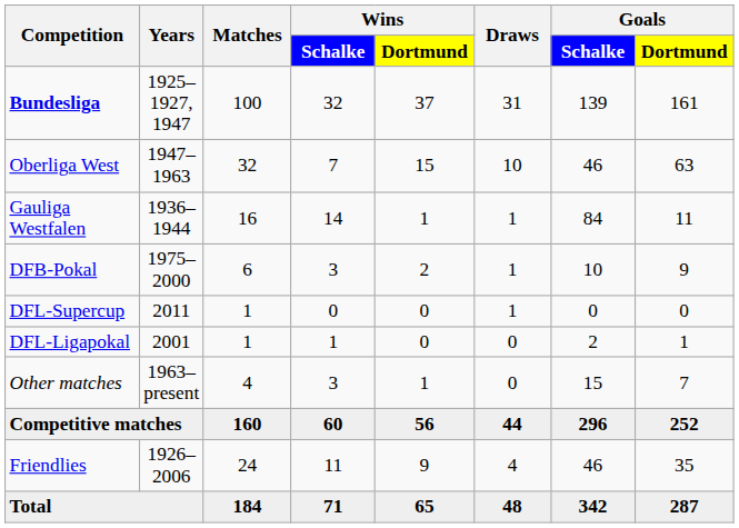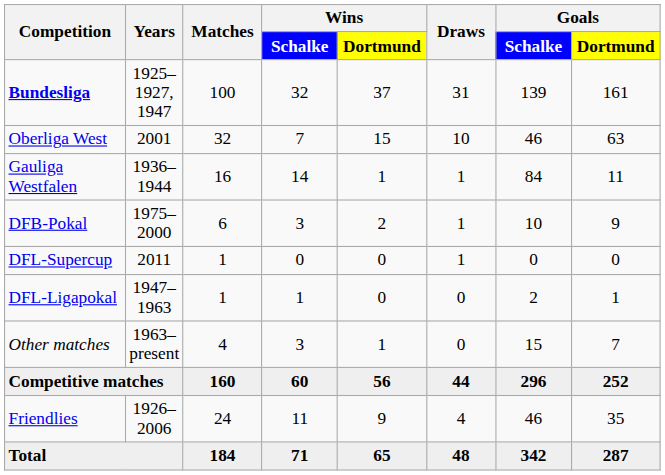Oberliga West | Years: 1947–1963 -> 2001
DFL-Ligapokal | Years: 2001 -> 1947–1963
